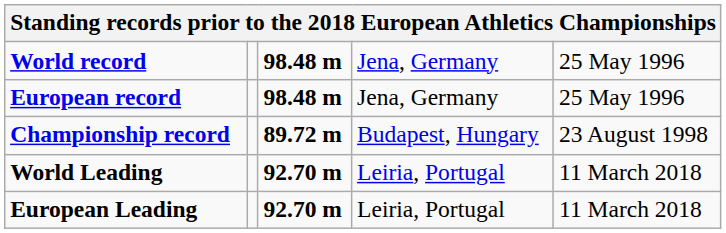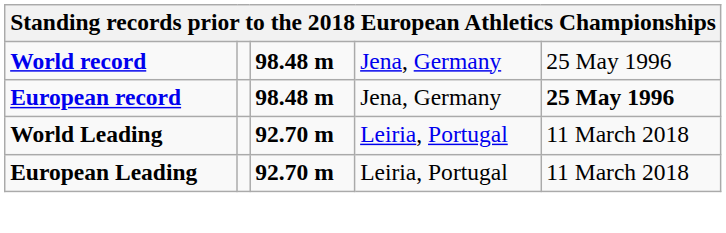European record | column 5: normal -> bold
- row: Championship record | 89.72 m | Budapest, Hungary | 23 August 1998
